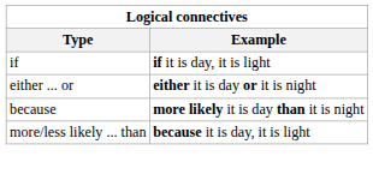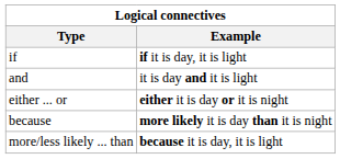+ row: and | it is day and it is light
